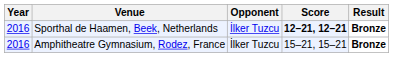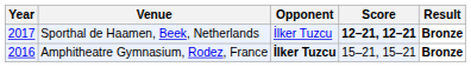Sporthal de Haamen, Beek, Netherlands | Year: 2016 -> 2017
Amphitheatre Gymnasium, Rodez, France | Opponent: normal -> bold
